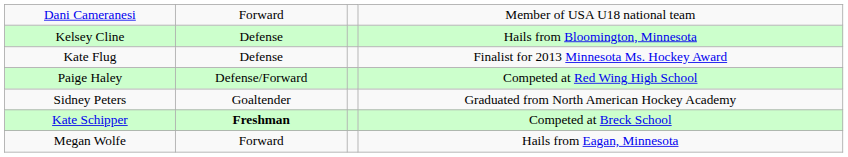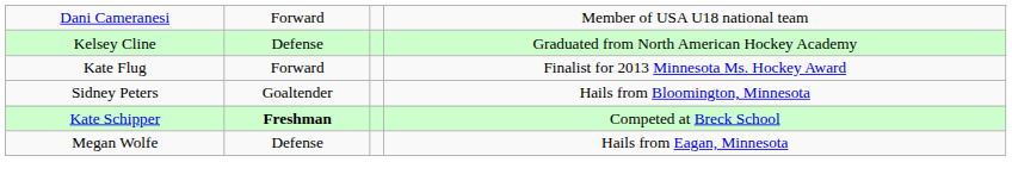Kelsey Cline | column 4: Hails from Bloomington, Minnesota -> Graduated from North American Hockey Academy
Kate Flug | column 2: Defense -> Forward
- row: Paige Haley | Defense/Forward | Competed at Red Wing High School
Sidney Peters | column 4: Graduated from North American Hockey Academy -> Hails from Bloomington, Minnesota
Megan Wolfe | column 2: Forward -> Defense
